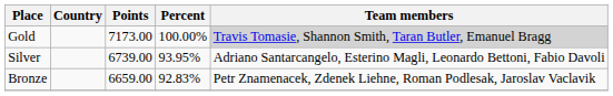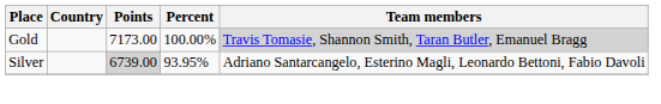Silver | Points: no background -> lightgrey background
- row: Bronze | 6659.00 | 92.83% | Petr Znamenacek, Zdenek Liehne, Roman Podlesak, Jaroslav Vaclavik
